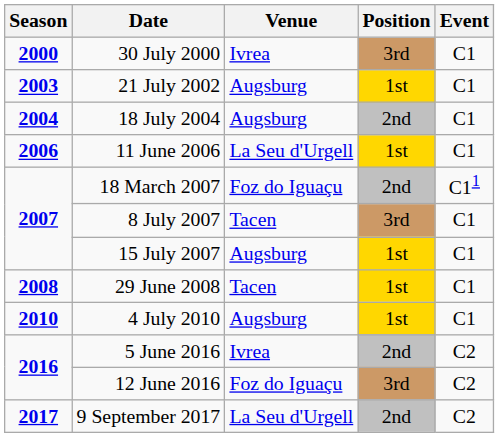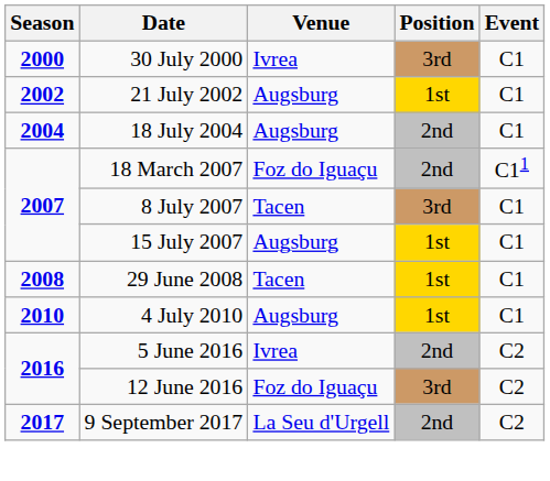21 July 2002 | Season: 2003 -> 2002
- row: 2006 | 11 June 2006 | La Seu d'Urgell | 1st | C1
